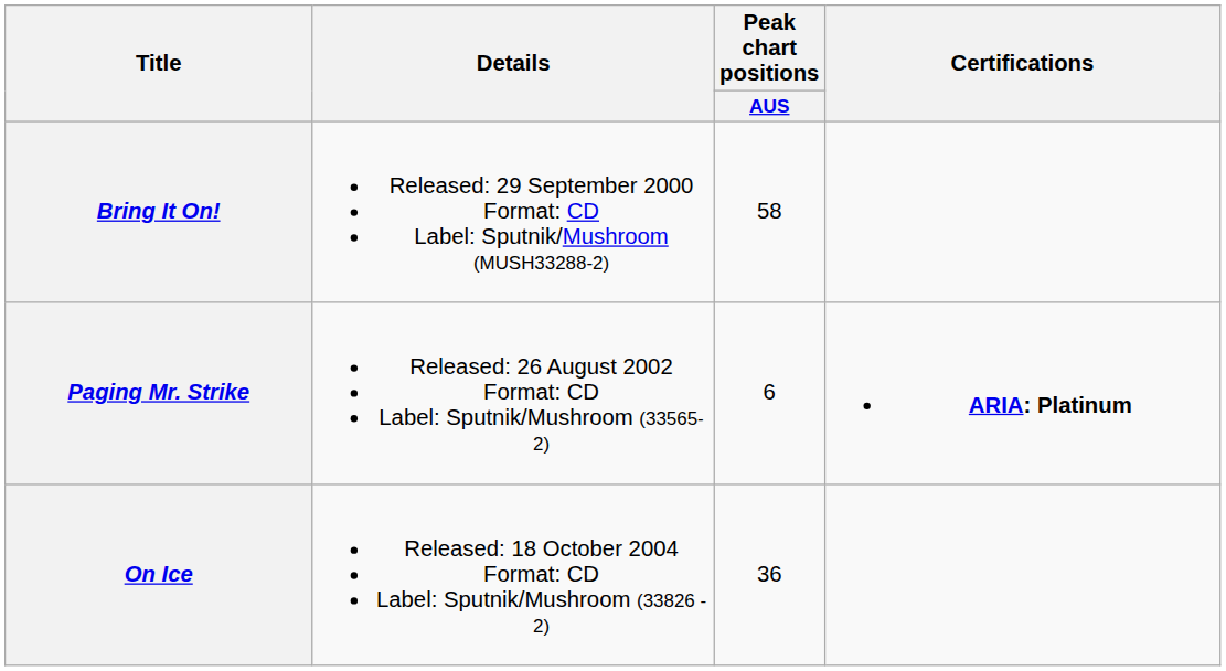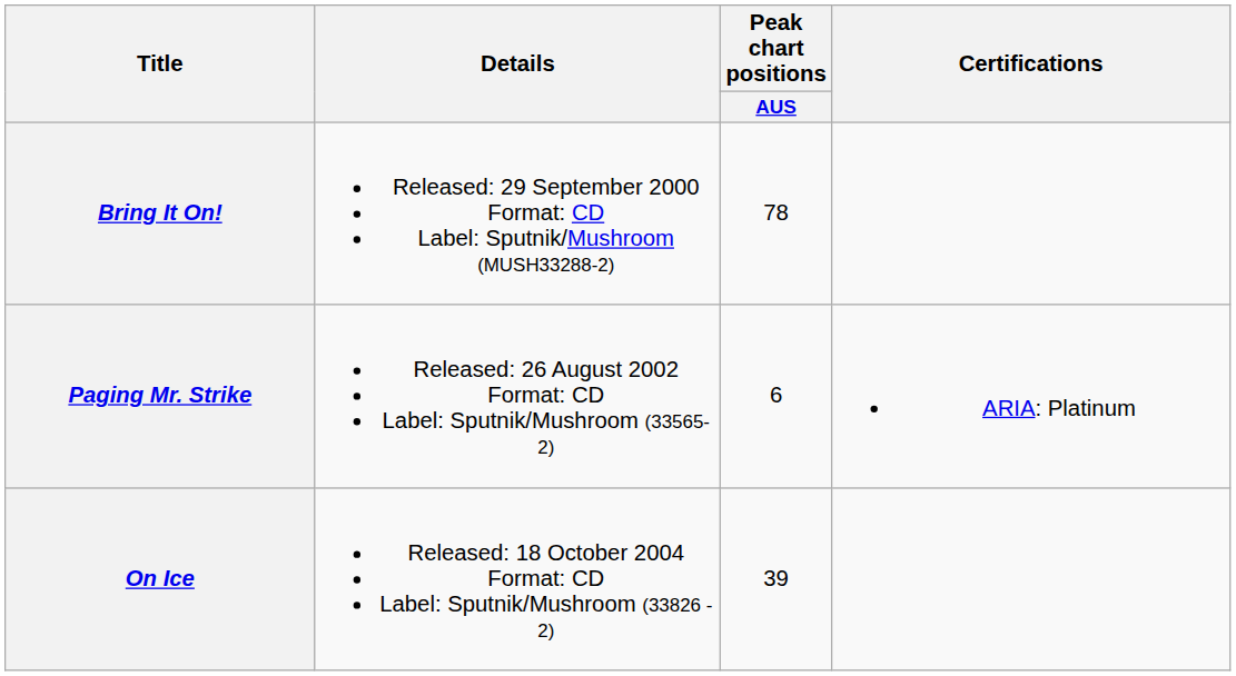Bring It On! | Peak chart positions / AUS: 58 -> 78
Paging Mr. Strike | Certifications: bold -> normal
On Ice | Peak chart positions / AUS: 36 -> 39
